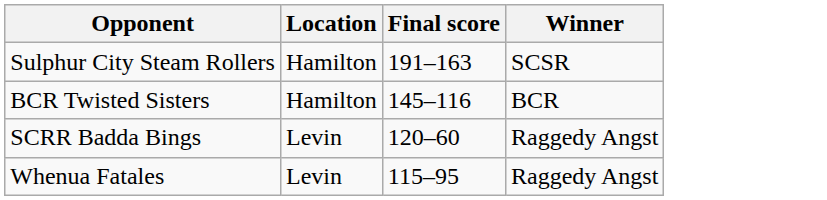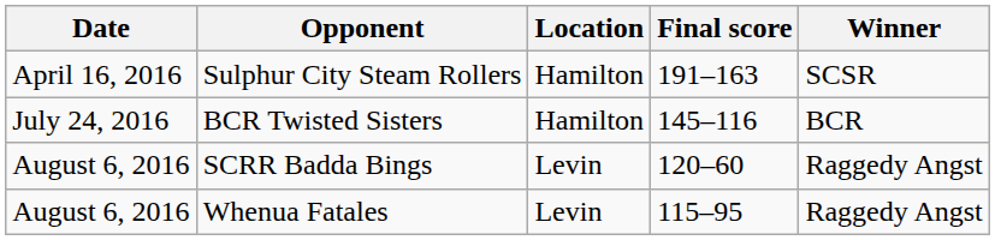+ column: Date | April 16, 2016 | July 24, 2016 | August 6, 2016 | August 6, 2016
